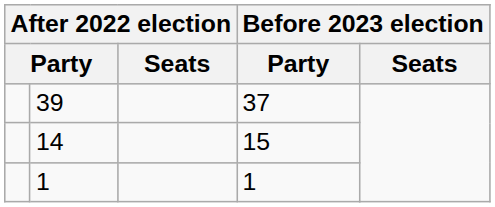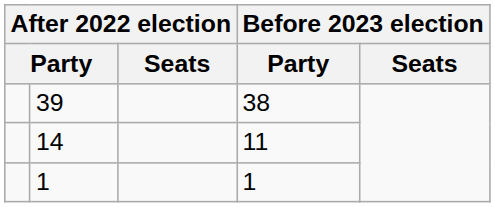39 | column 4: 37 -> 38
14 | column 4: 15 -> 11
